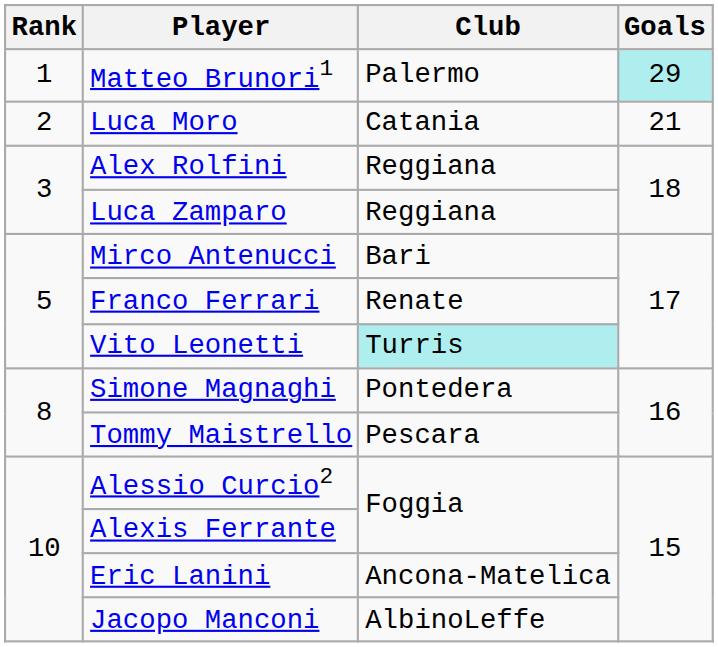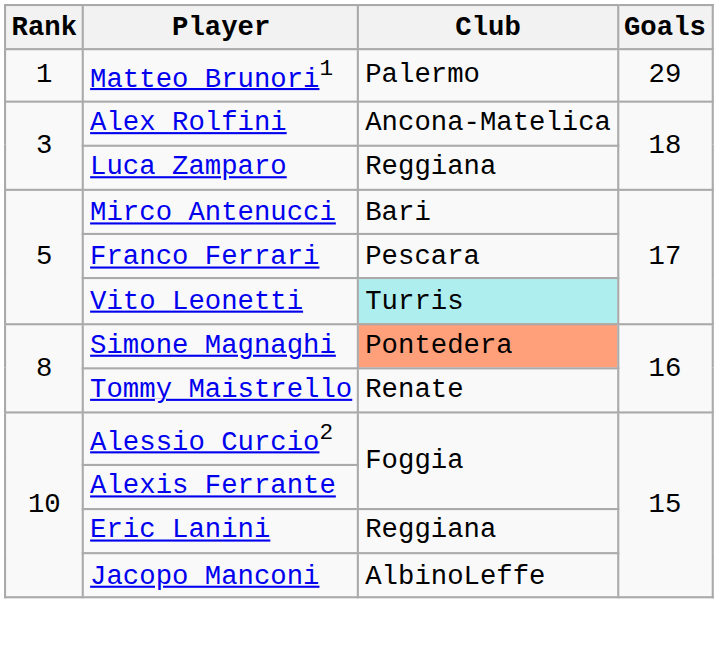Matteo Brunori1 | Goals: paleturquoise background -> no background
- row: 2 | Luca Moro | Catania | 21
Alex Rolfini | Club: Reggiana -> Ancona-Matelica
Franco Ferrari | Club: Renate -> Pescara
Simone Magnaghi | Club: no background -> lightsalmon background
Tommy Maistrello | Club: Pescara -> Renate
Eric Lanini | Club: Ancona-Matelica -> Reggiana
